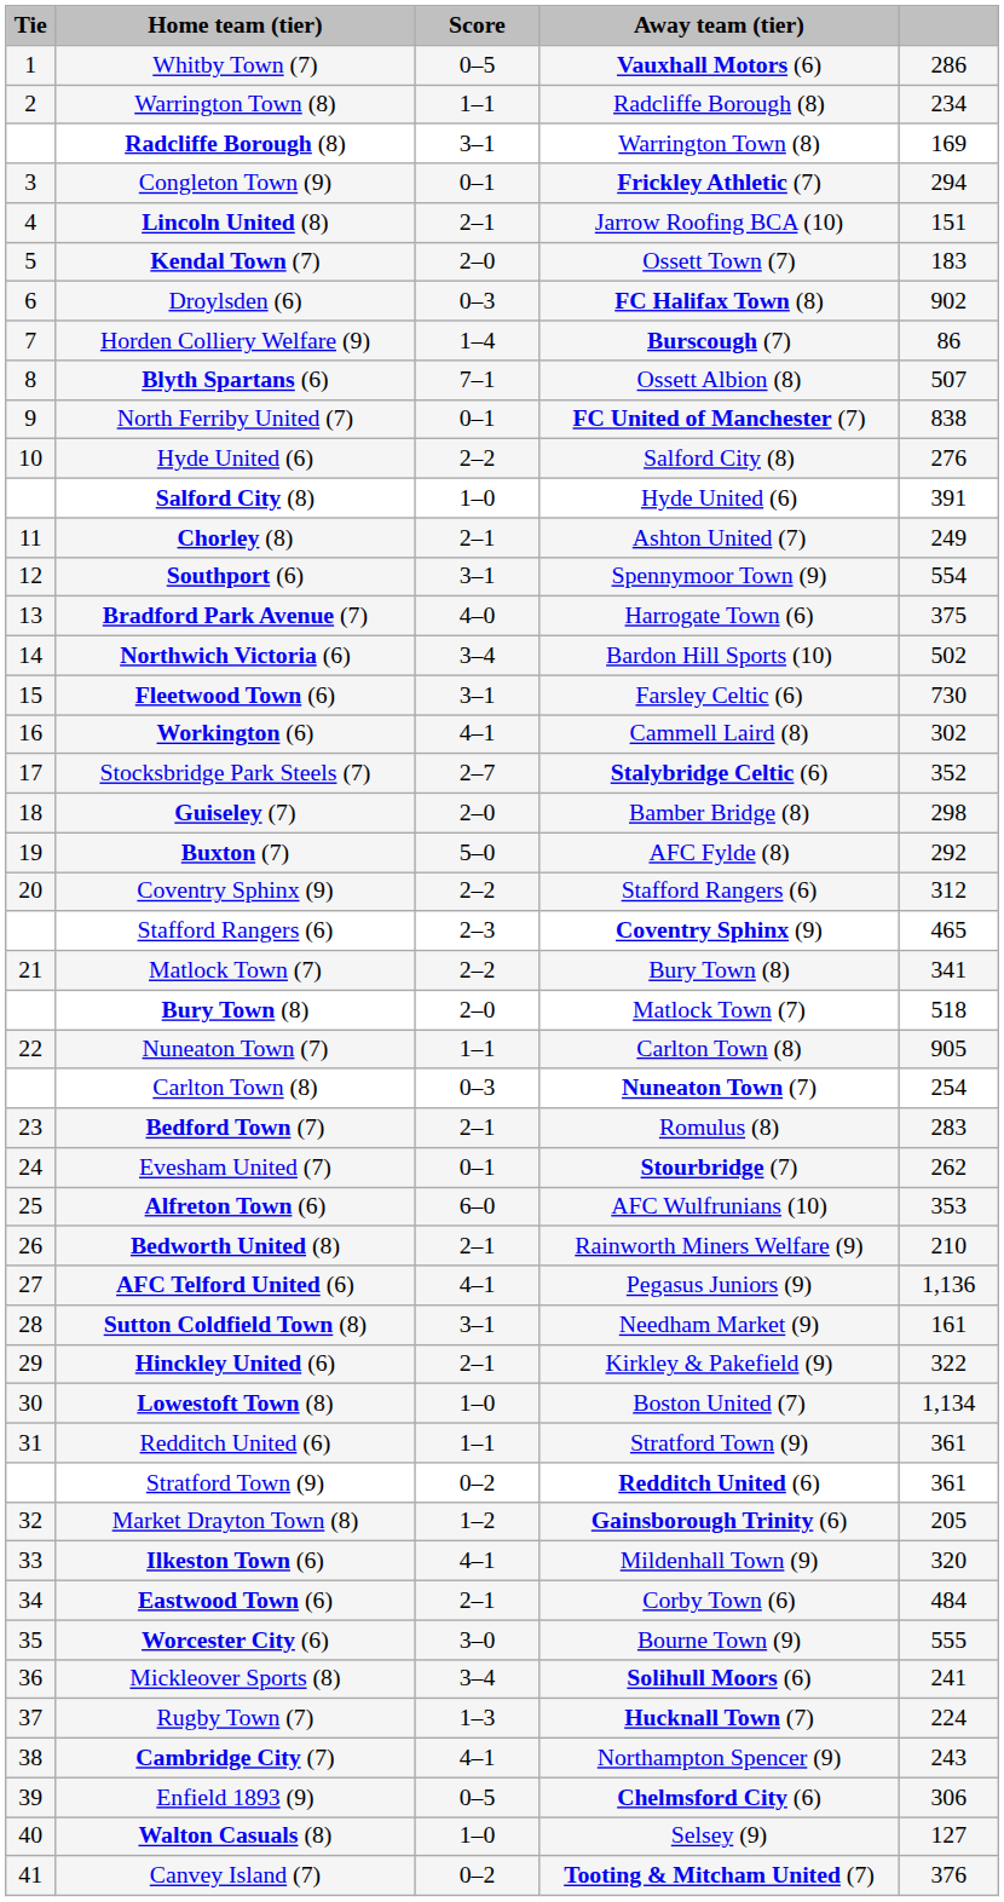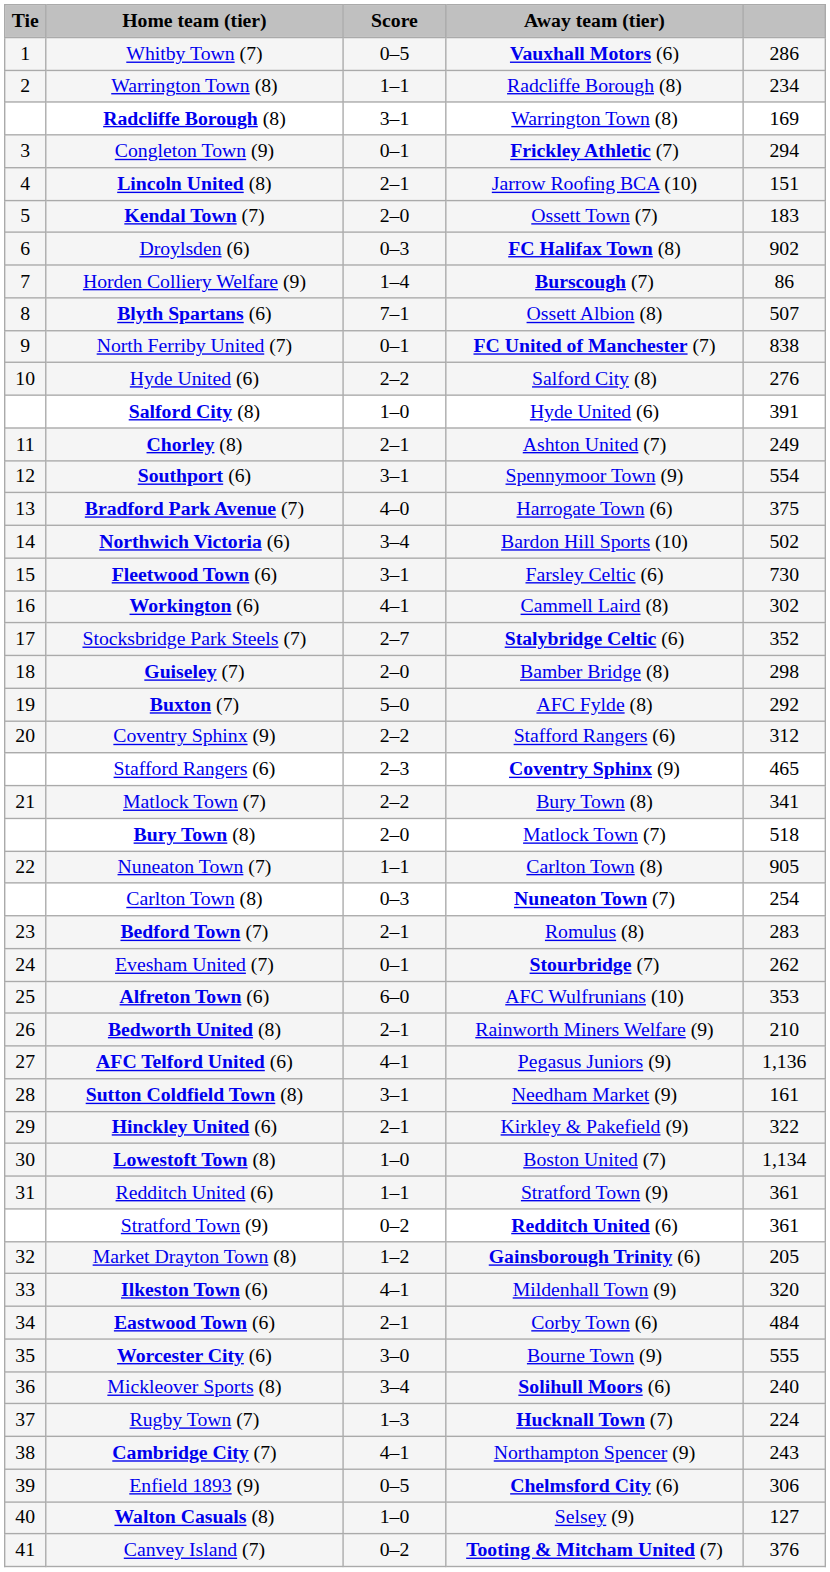Mickleover Sports (8) | column 5: 241 -> 240
